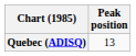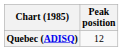Quebec (ADISQ) | Peak position: 13 -> 12
